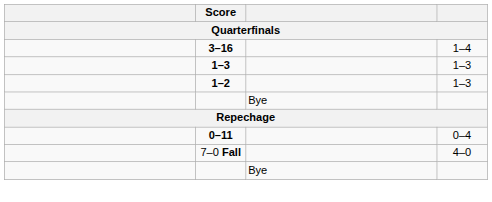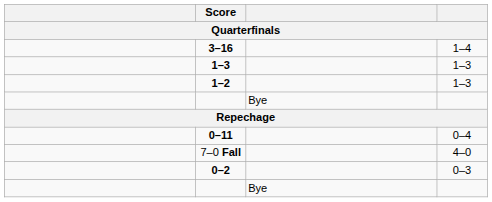+ row: 0–2 | 0–3
